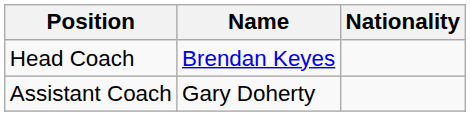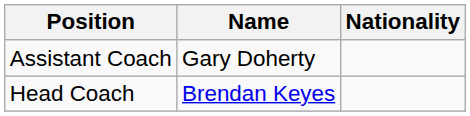rows swapped: Head Coach <-> Assistant Coach
